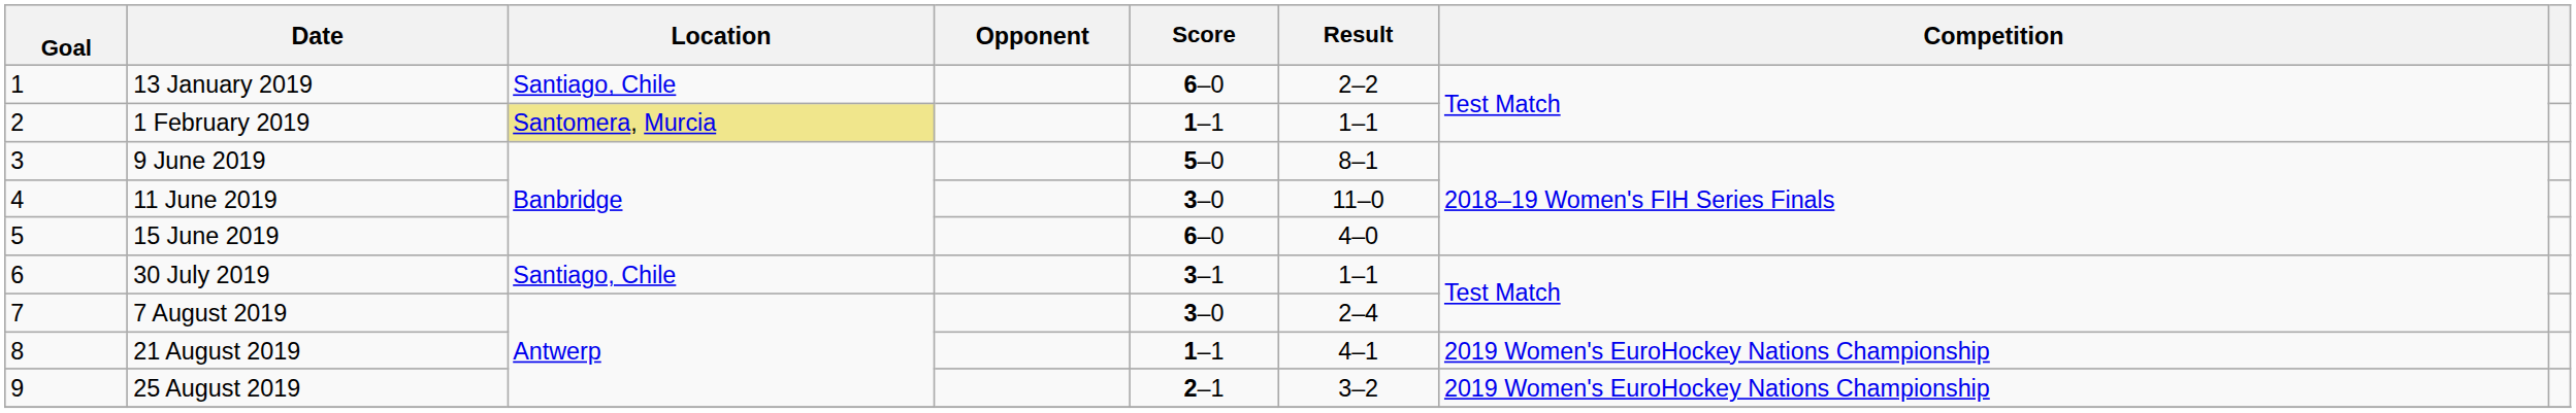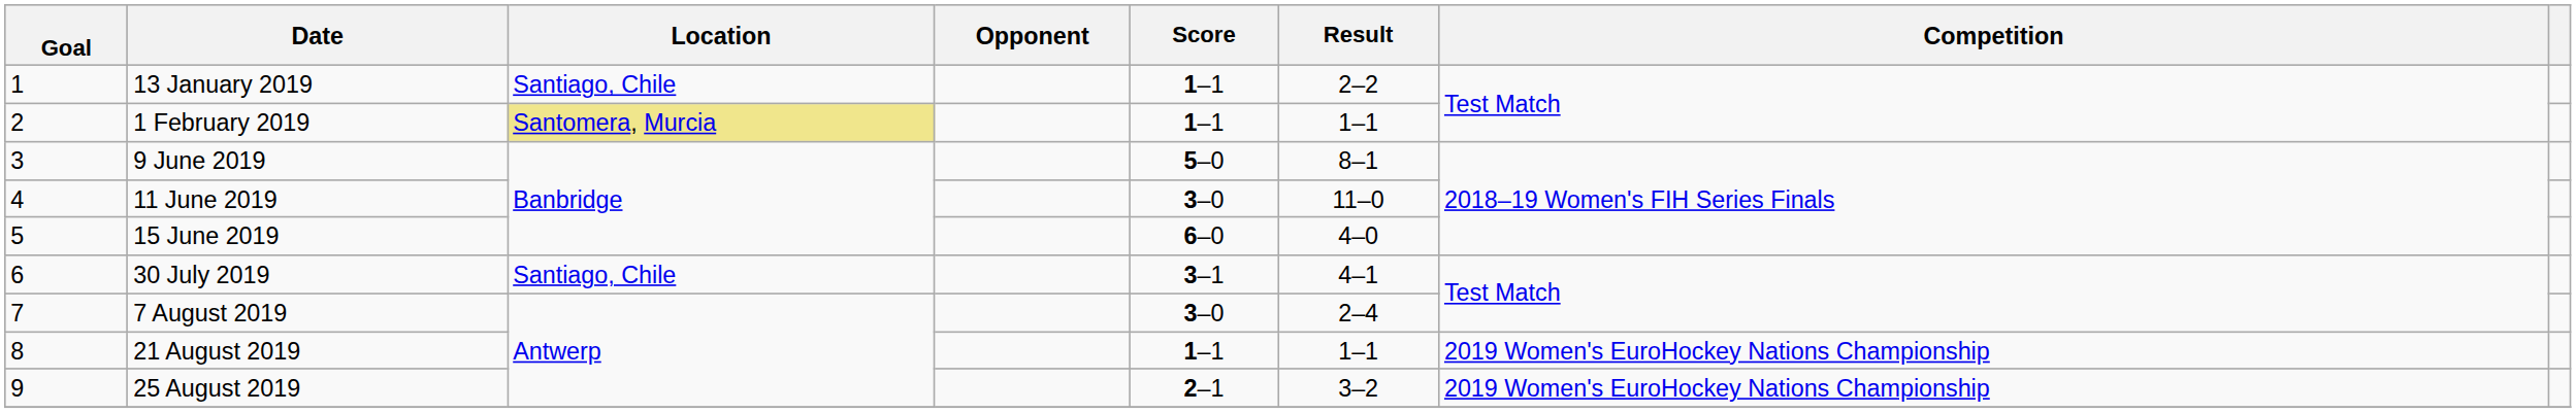13 January 2019 | Score: 6–0 -> 1–1
30 July 2019 | Result: 1–1 -> 4–1
21 August 2019 | Result: 4–1 -> 1–1
